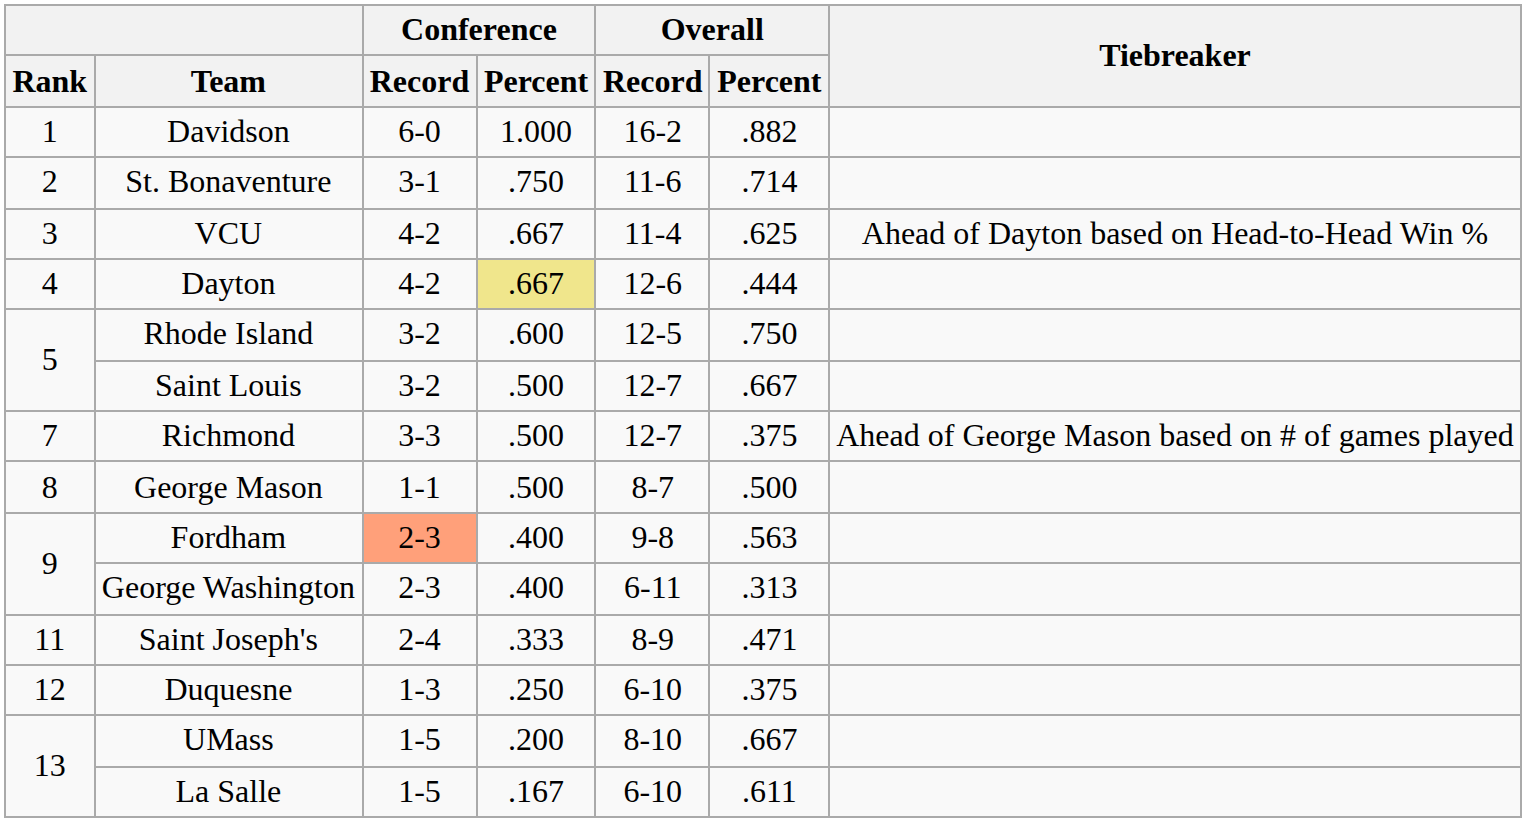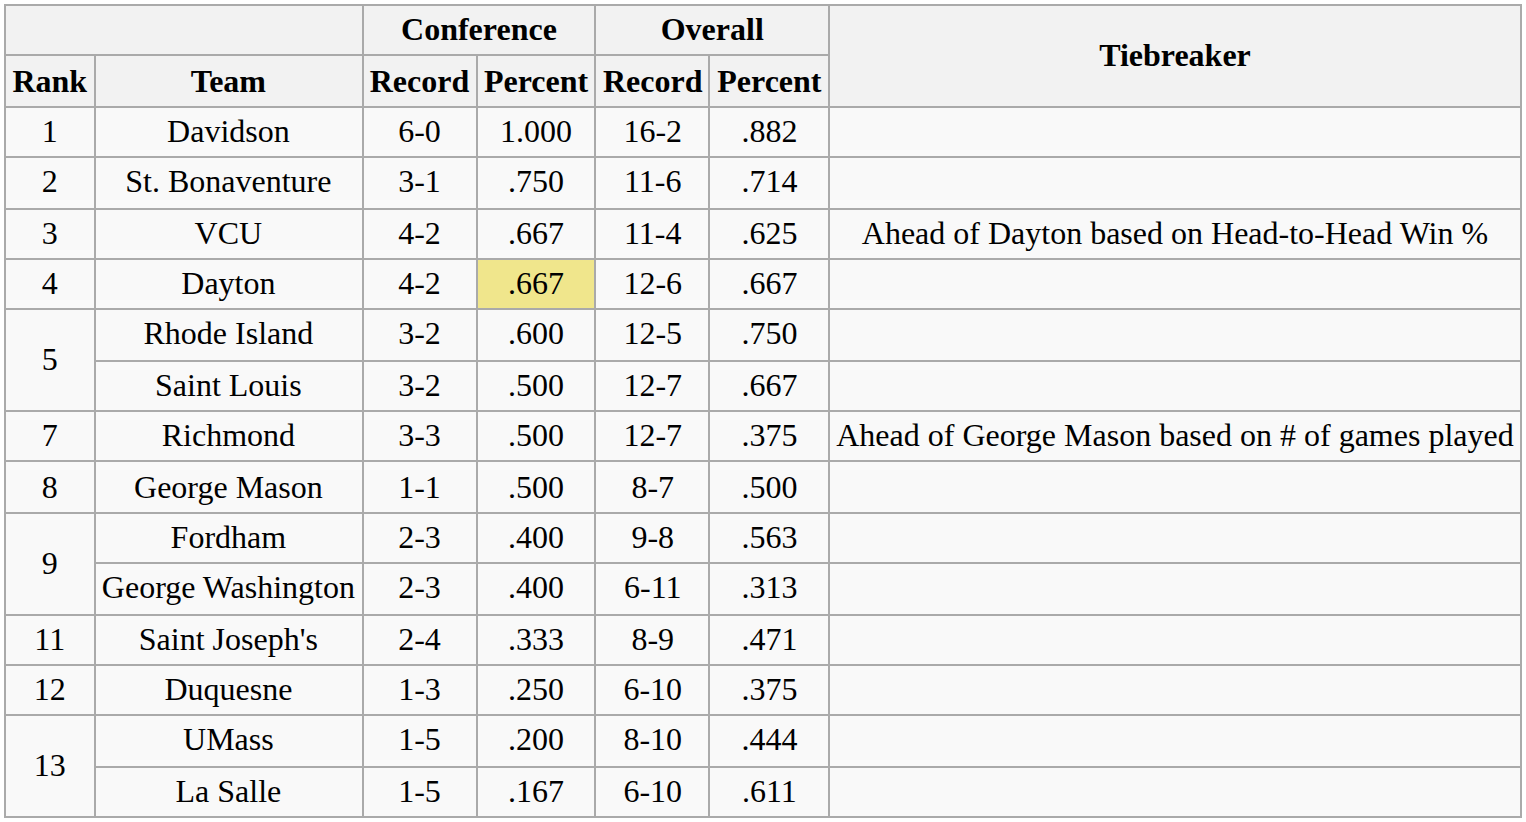Dayton | Overall / Percent: .444 -> .667
Fordham | Conference / Record: lightsalmon background -> no background
UMass | Overall / Percent: .667 -> .444
